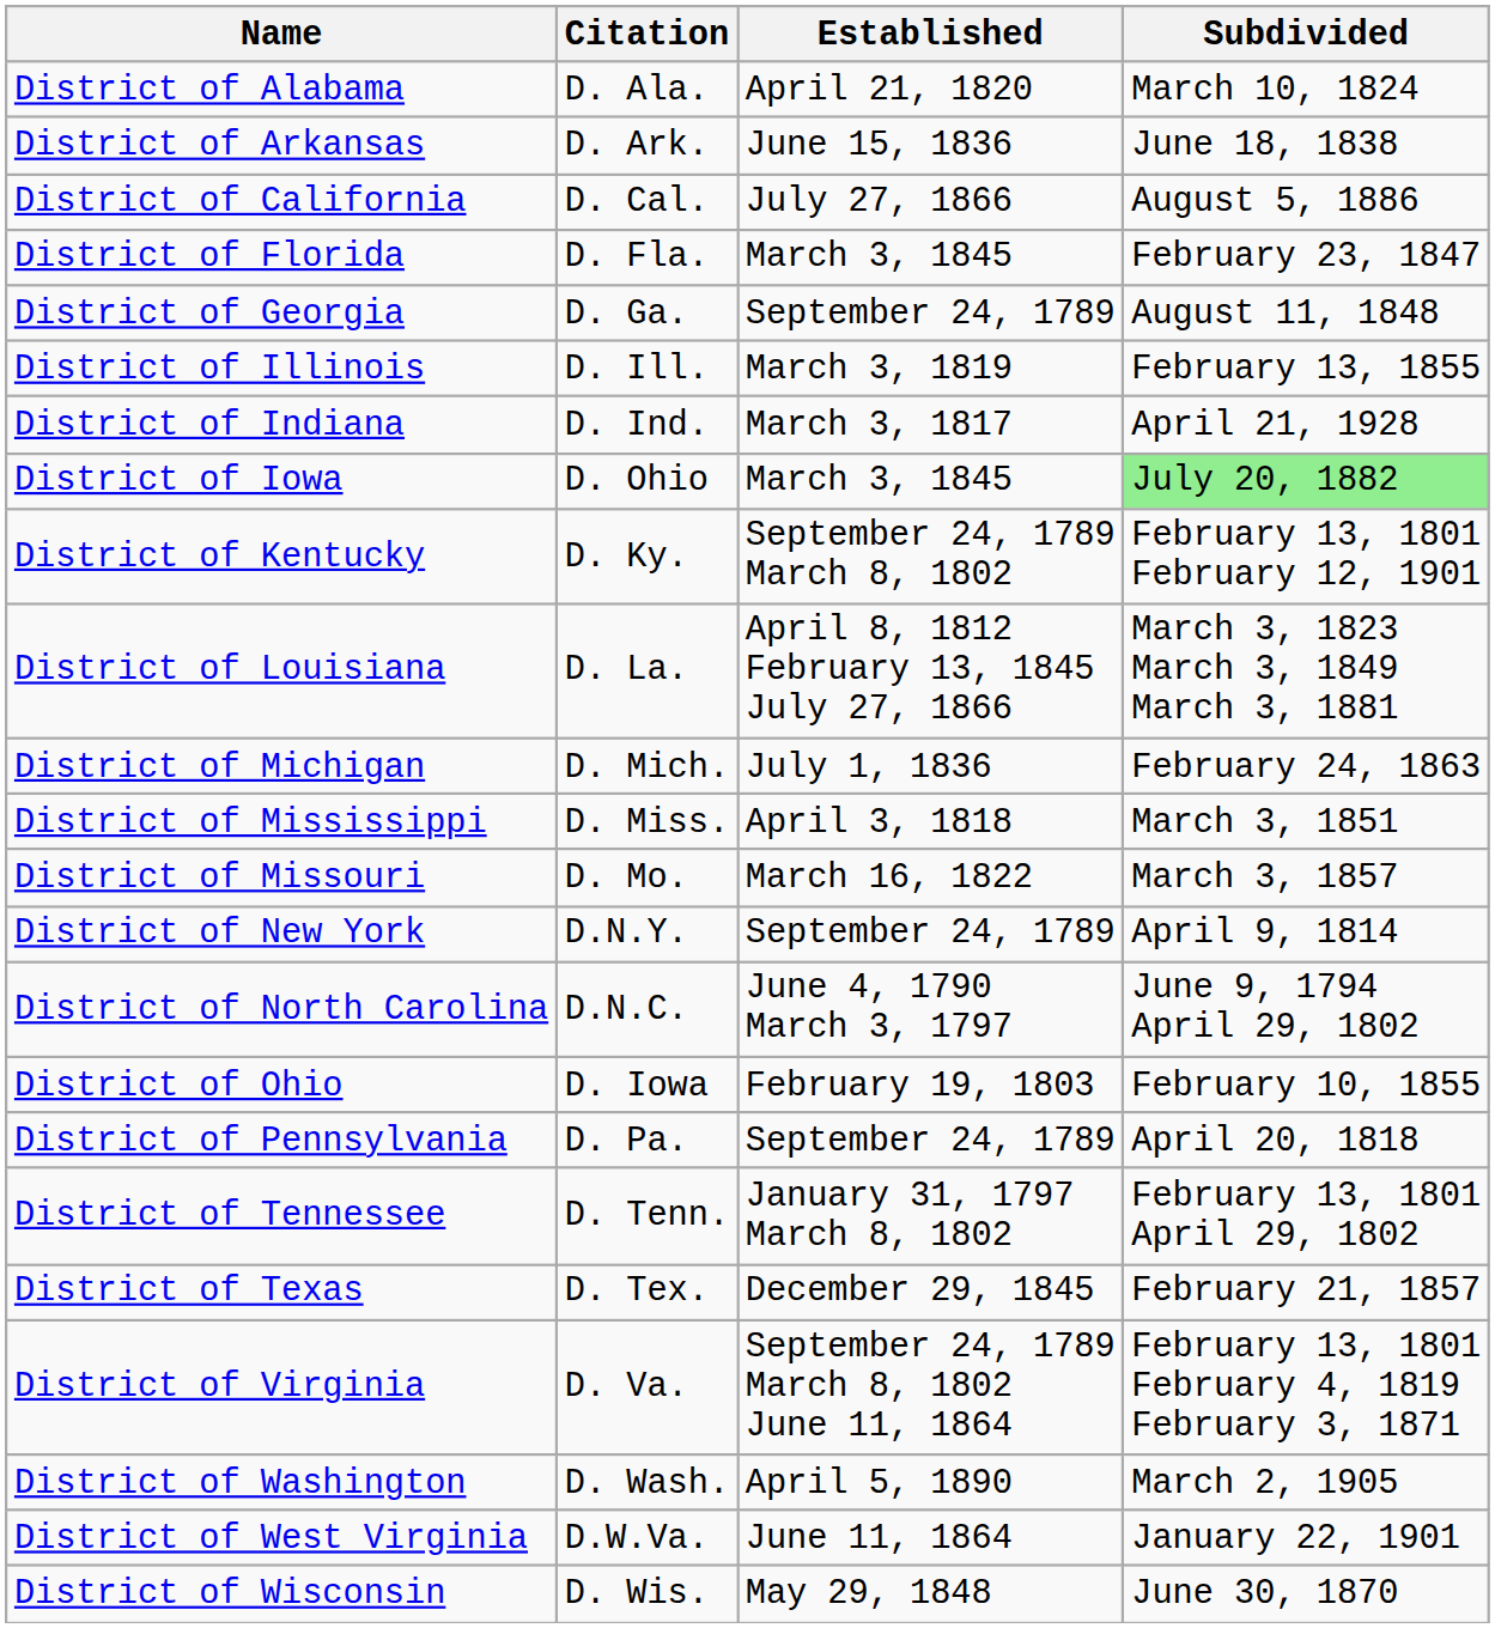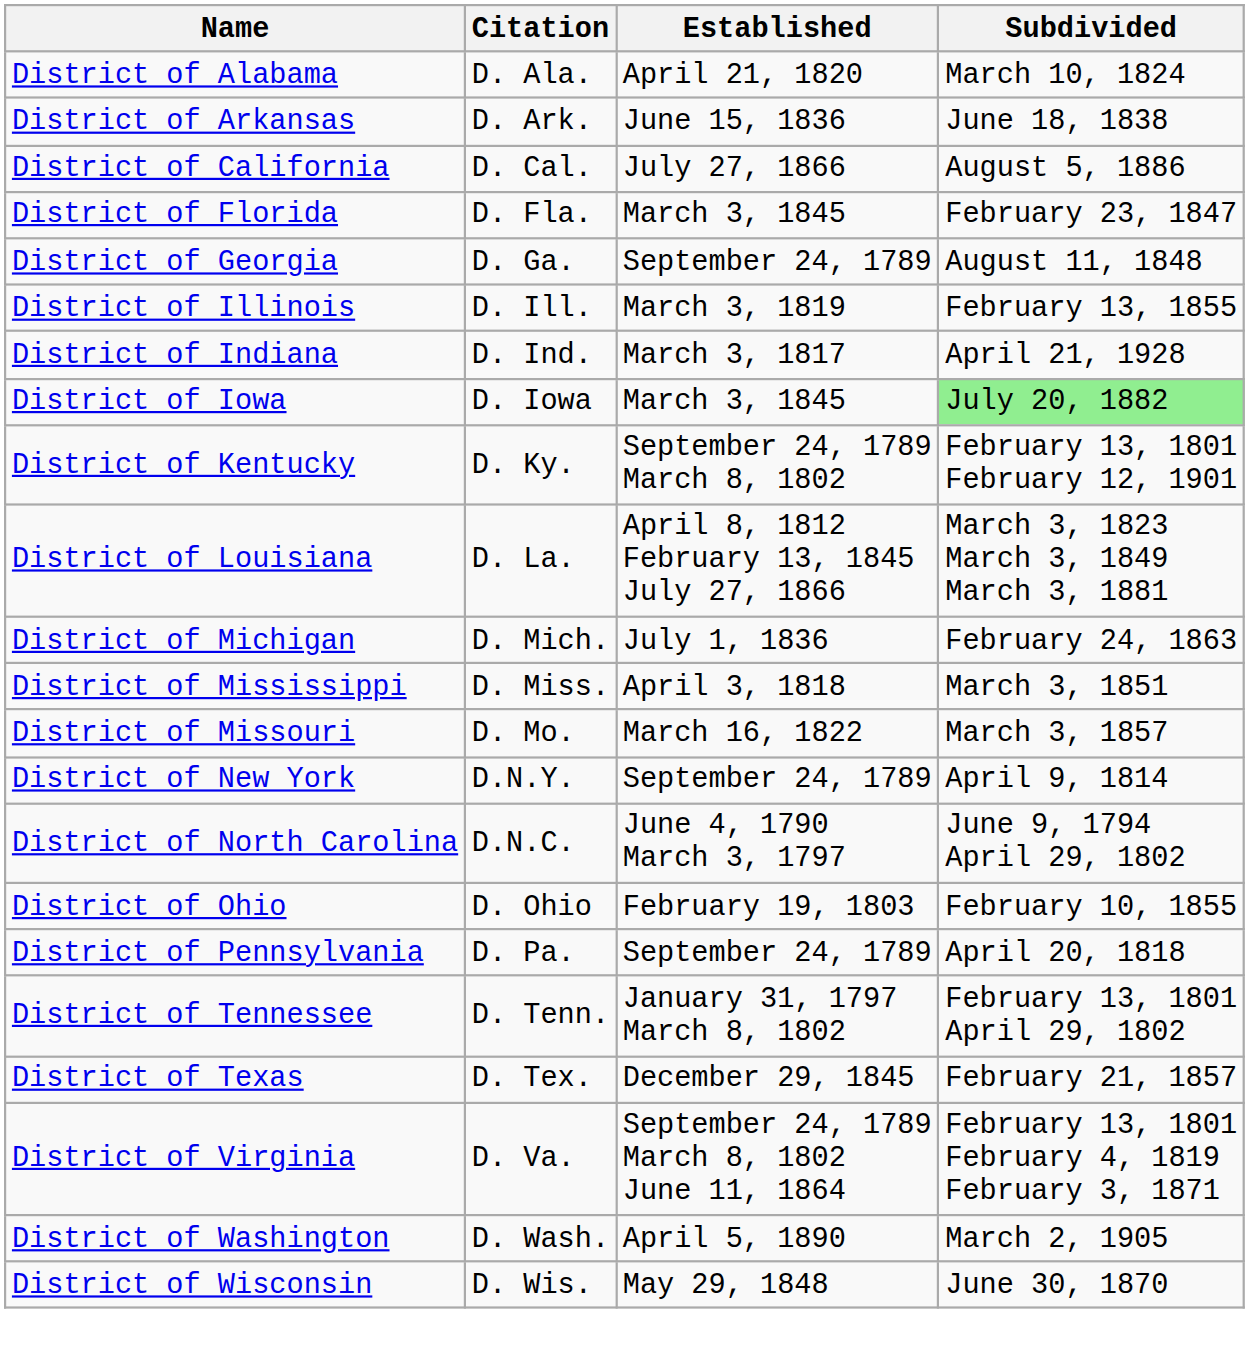District of Iowa | Citation: D. Ohio -> D. Iowa
District of Ohio | Citation: D. Iowa -> D. Ohio
- row: District of West Virginia | D.W.Va. | June 11, 1864 | January 22, 1901
